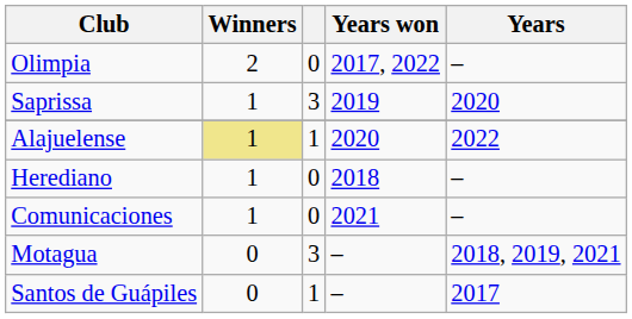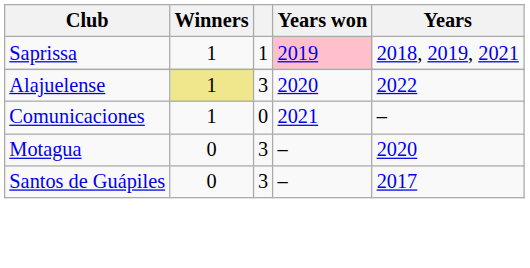- row: Olimpia | 2 | 0 | 2017, 2022 | –
Saprissa | column 3: 3 -> 1
Saprissa | Years won: no background -> pink background
Saprissa | Years: 2020 -> 2018, 2019, 2021
Alajuelense | column 3: 1 -> 3
- row: Herediano | 1 | 0 | 2018 | –
Motagua | Years: 2018, 2019, 2021 -> 2020
Santos de Guápiles | column 3: 1 -> 3
